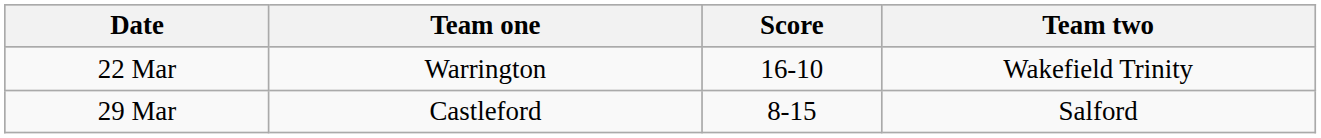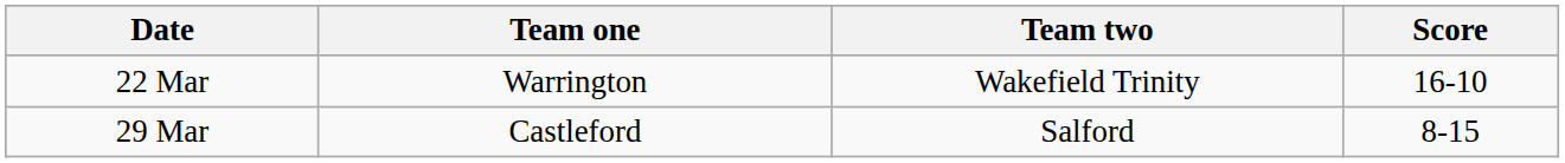columns swapped: Team two <-> Score
